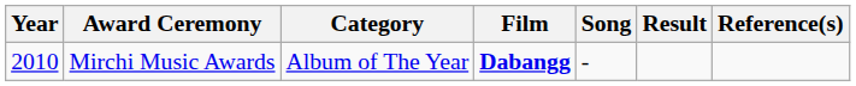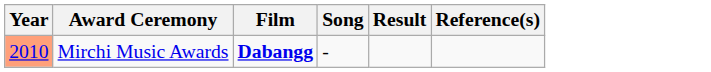- column: Category | Album of The Year
Mirchi Music Awards | Year: no background -> lightsalmon background
